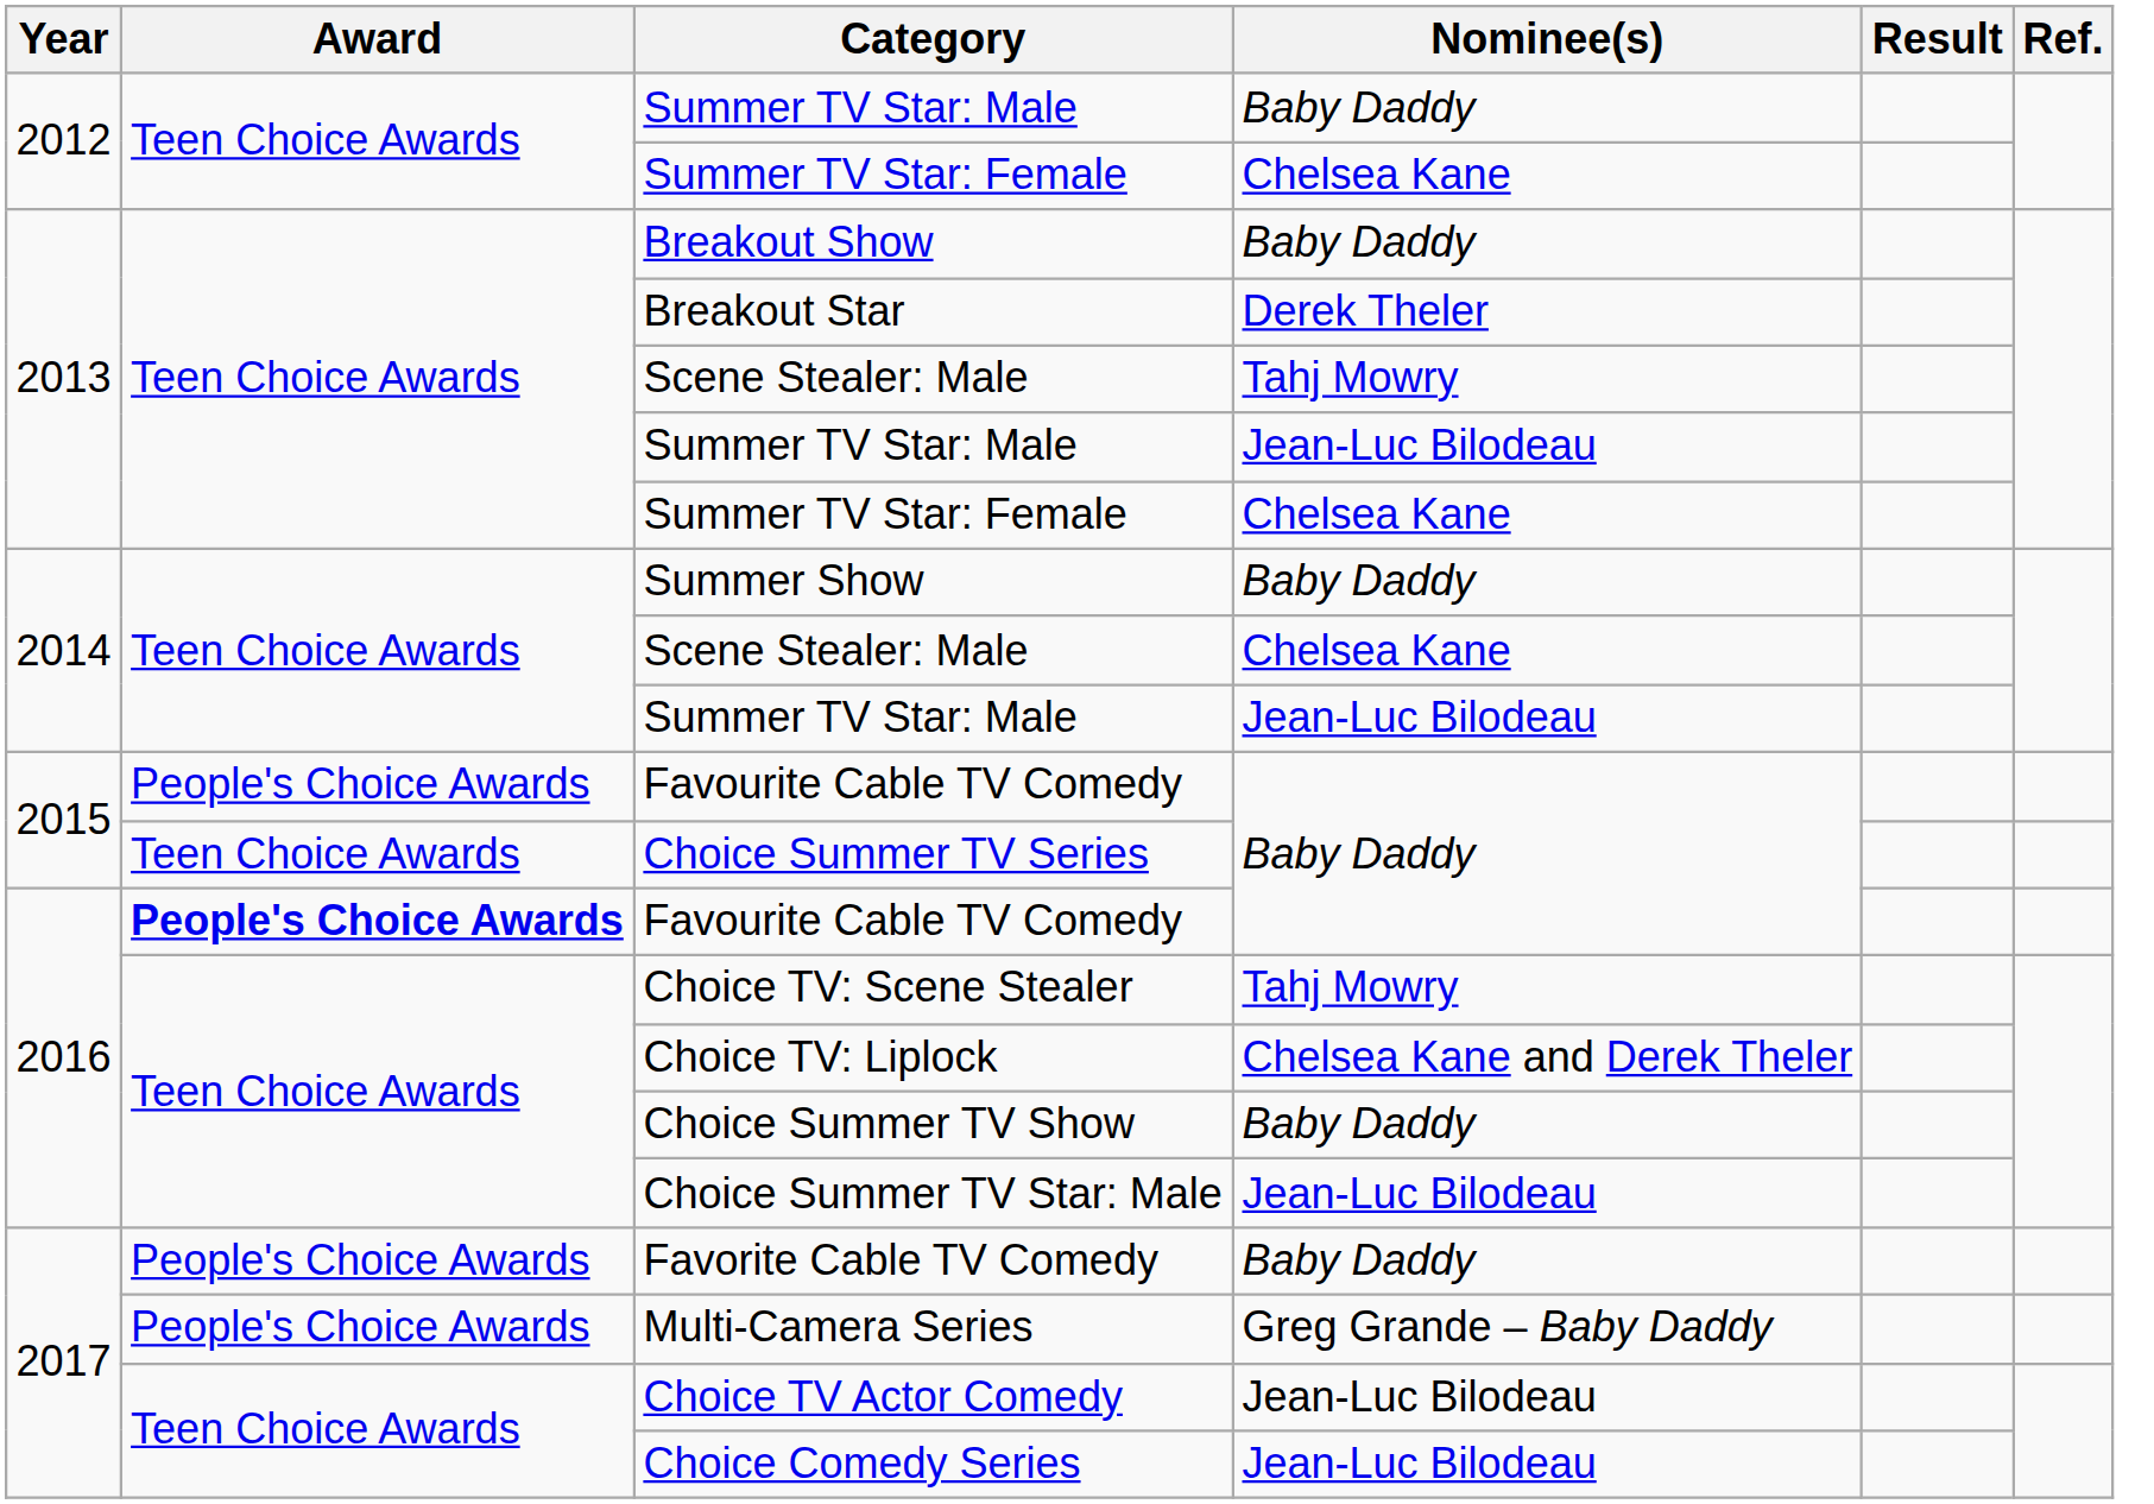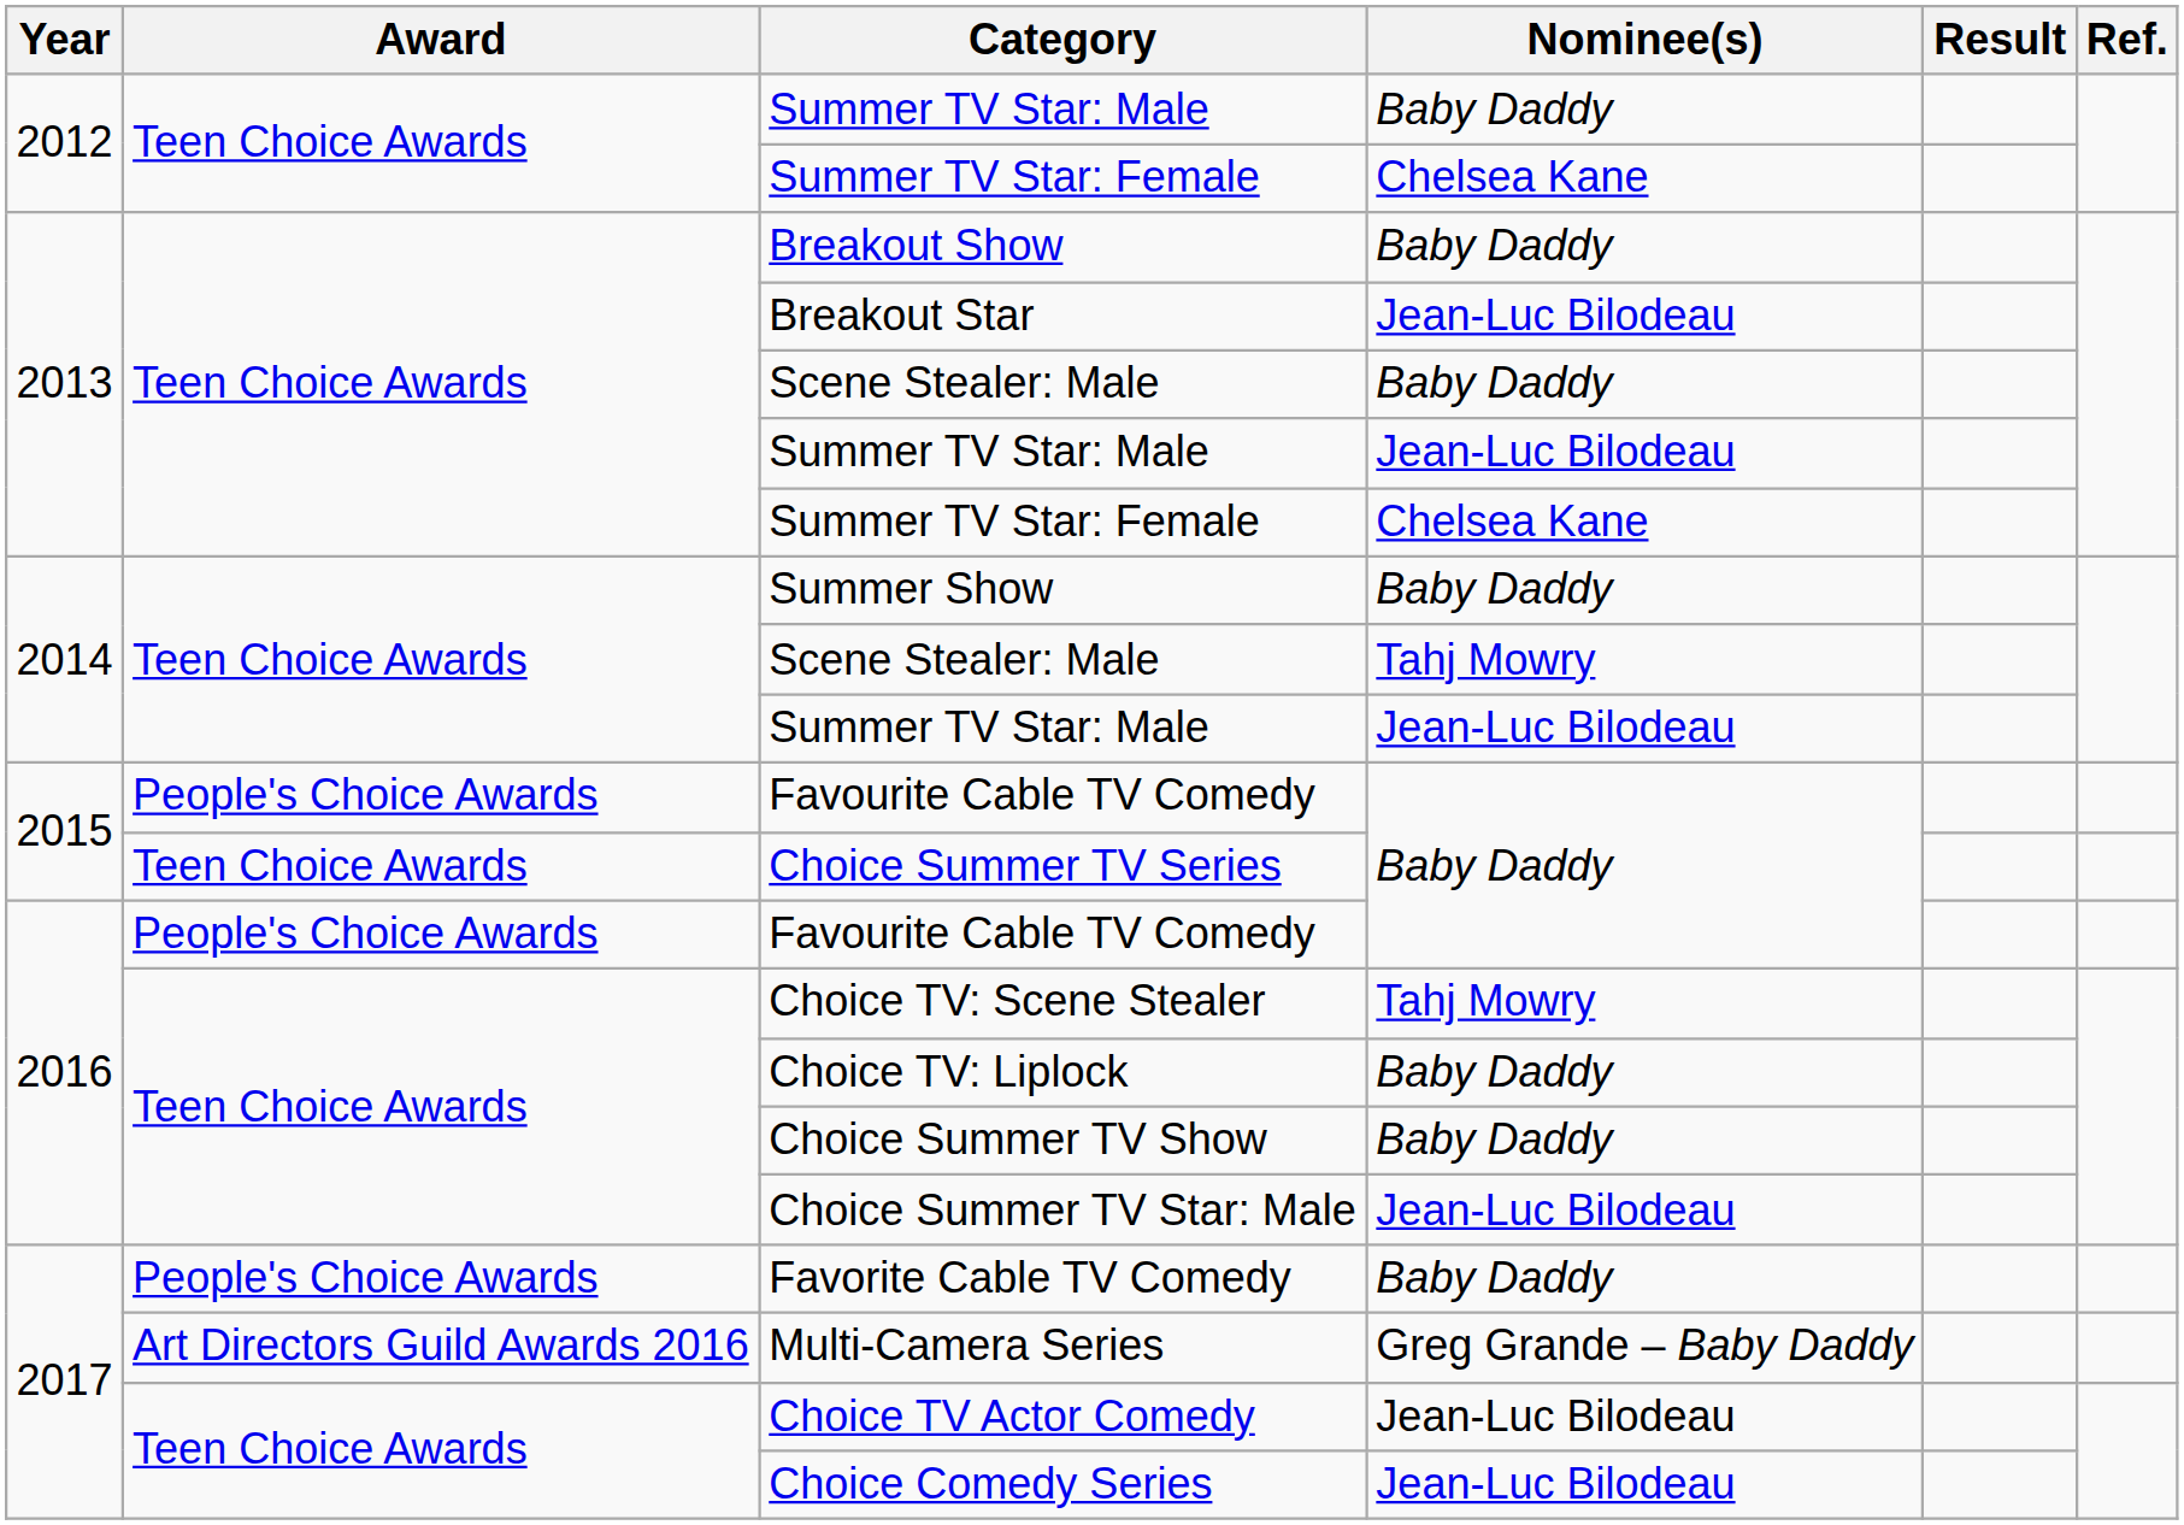Breakout Star | Nominee(s): Derek Theler -> Jean-Luc Bilodeau
2013 / Scene Stealer: Male | Nominee(s): Tahj Mowry -> Baby Daddy
2014 / Scene Stealer: Male | Nominee(s): Chelsea Kane -> Tahj Mowry
2016 / Favourite Cable TV Comedy | Award: bold -> normal
Choice TV: Liplock | Nominee(s): Chelsea Kane and Derek Theler -> Baby Daddy
Multi-Camera Series | Award: People's Choice Awards -> Art Directors Guild Awards 2016
